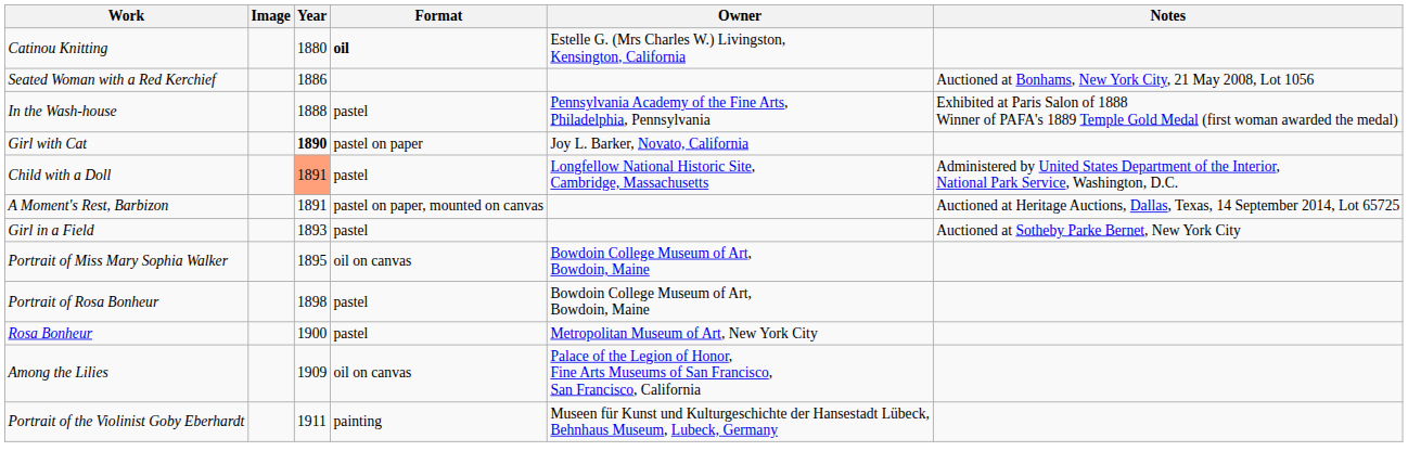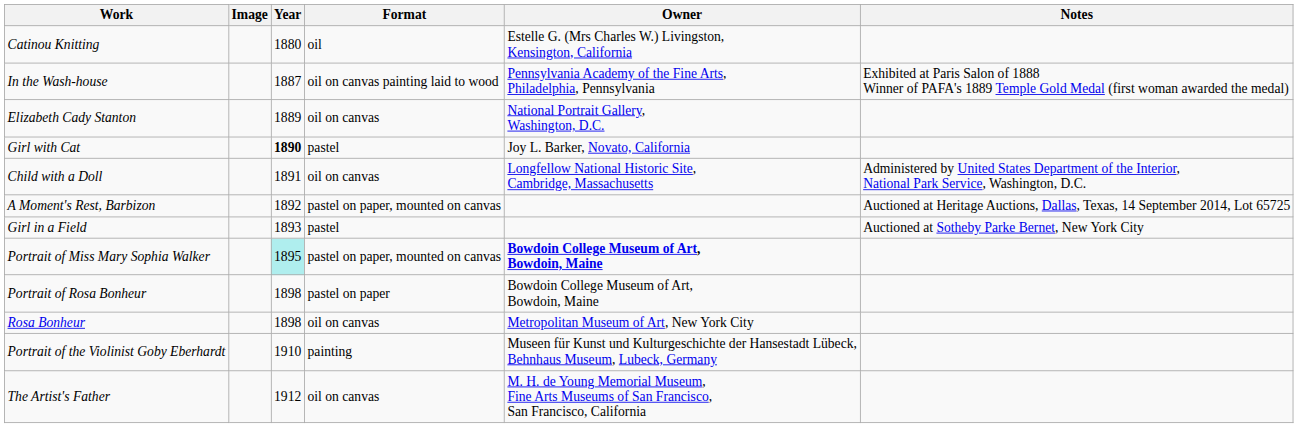Catinou Knitting | Format: bold -> normal
- row: Seated Woman with a Red Kerchief | 1886 | Auctioned at Bonhams, New York City, 21 May 2008, Lot 1056
In the Wash-house | Year: 1888 -> 1887
In the Wash-house | Format: pastel -> oil on canvas painting laid to wood
+ row: Elizabeth Cady Stanton | 1889 | oil on canvas | National Portrait Gallery, Washington, D.C.
Girl with Cat | Format: pastel on paper -> pastel
Child with a Doll | Year: lightsalmon background -> no background
Child with a Doll | Format: pastel -> oil on canvas
A Moment's Rest, Barbizon | Year: 1891 -> 1892
Portrait of Miss Mary Sophia Walker | Year: no background -> paleturquoise background
Portrait of Miss Mary Sophia Walker | Format: oil on canvas -> pastel on paper, mounted on canvas
Portrait of Miss Mary Sophia Walker | Owner: normal -> bold
Portrait of Rosa Bonheur | Format: pastel -> pastel on paper
Rosa Bonheur | Year: 1900 -> 1898
Rosa Bonheur | Format: pastel -> oil on canvas
- row: Among the Lilies | 1909 | oil on canvas | Palace of the Legion of Honor, Fine Arts Museums of San Francisco, San Francisco, California
Portrait of the Violinist Goby Eberhardt | Year: 1911 -> 1910
+ row: The Artist's Father | 1912 | oil on canvas | M. H. de Young Memorial Museum, Fine Arts Museums of San Francisco, San Francisco, California
